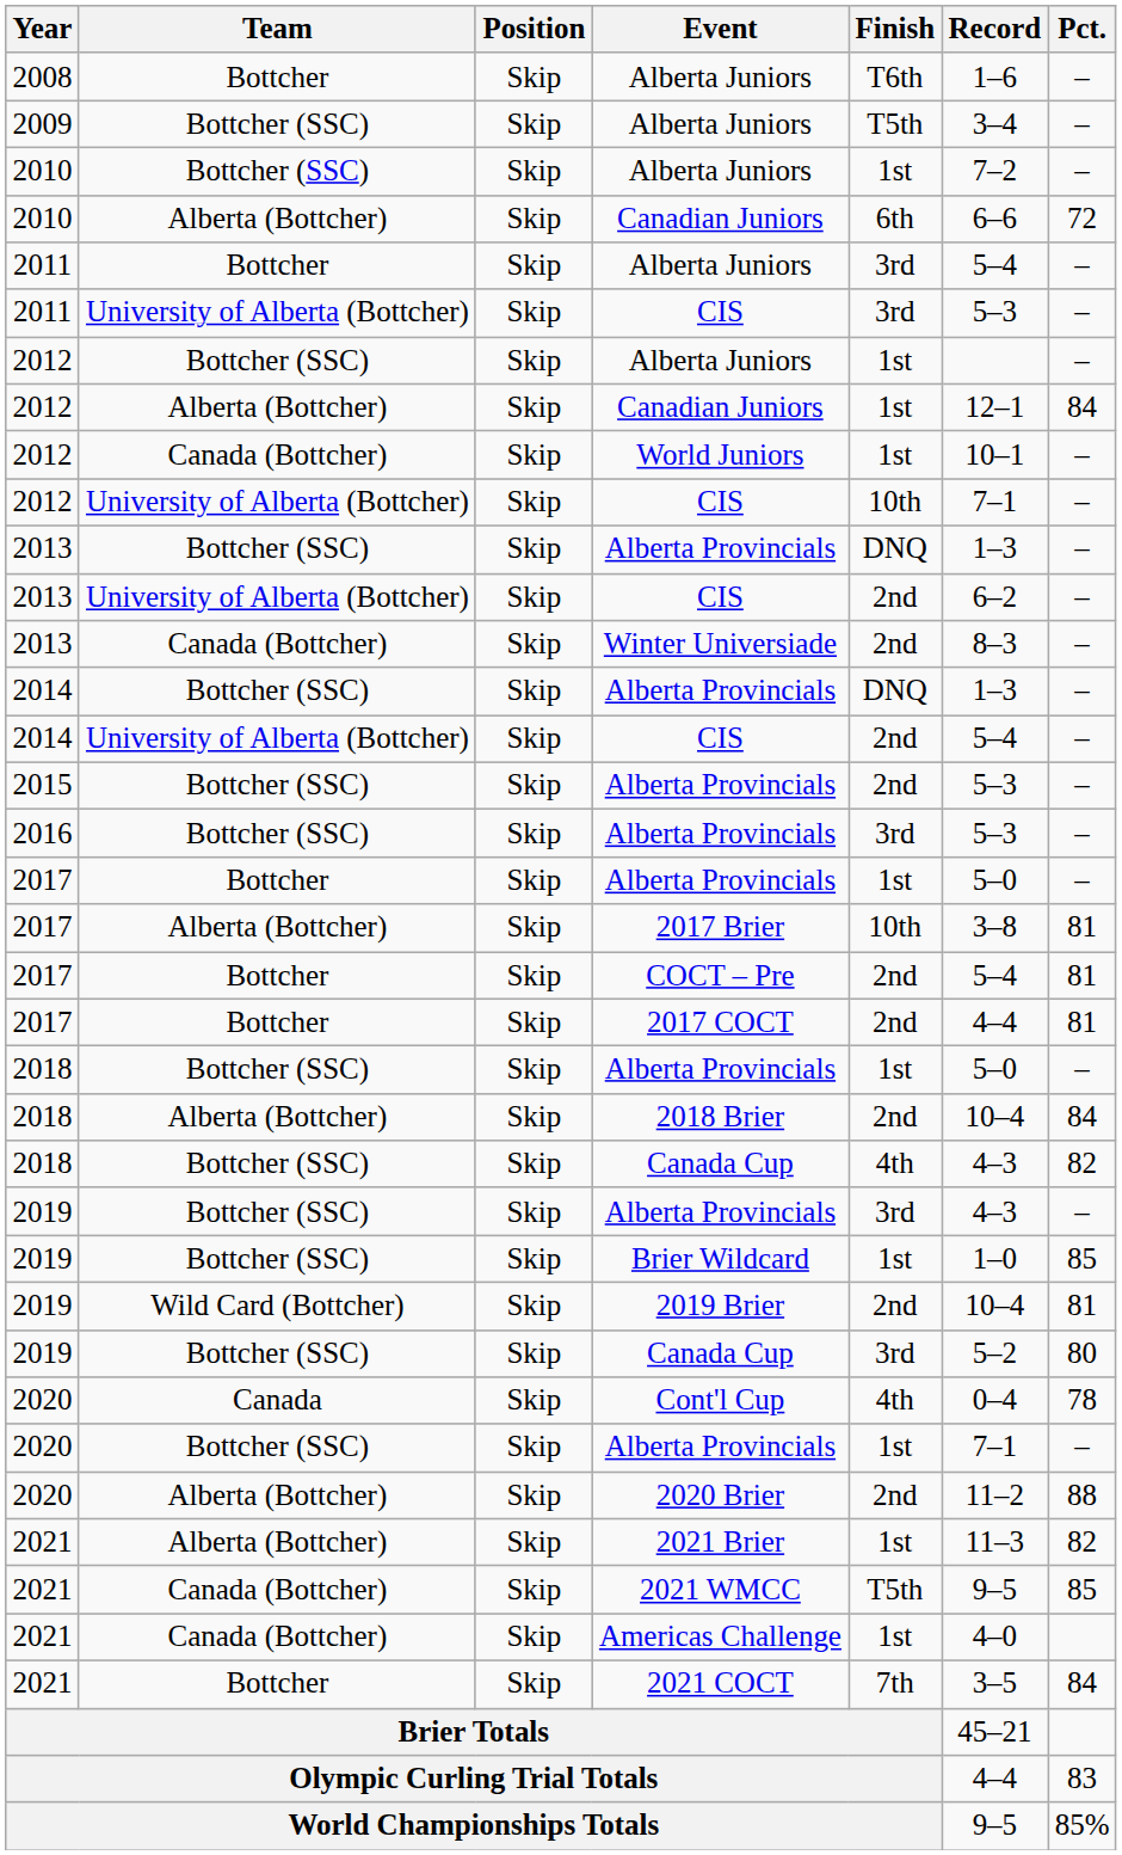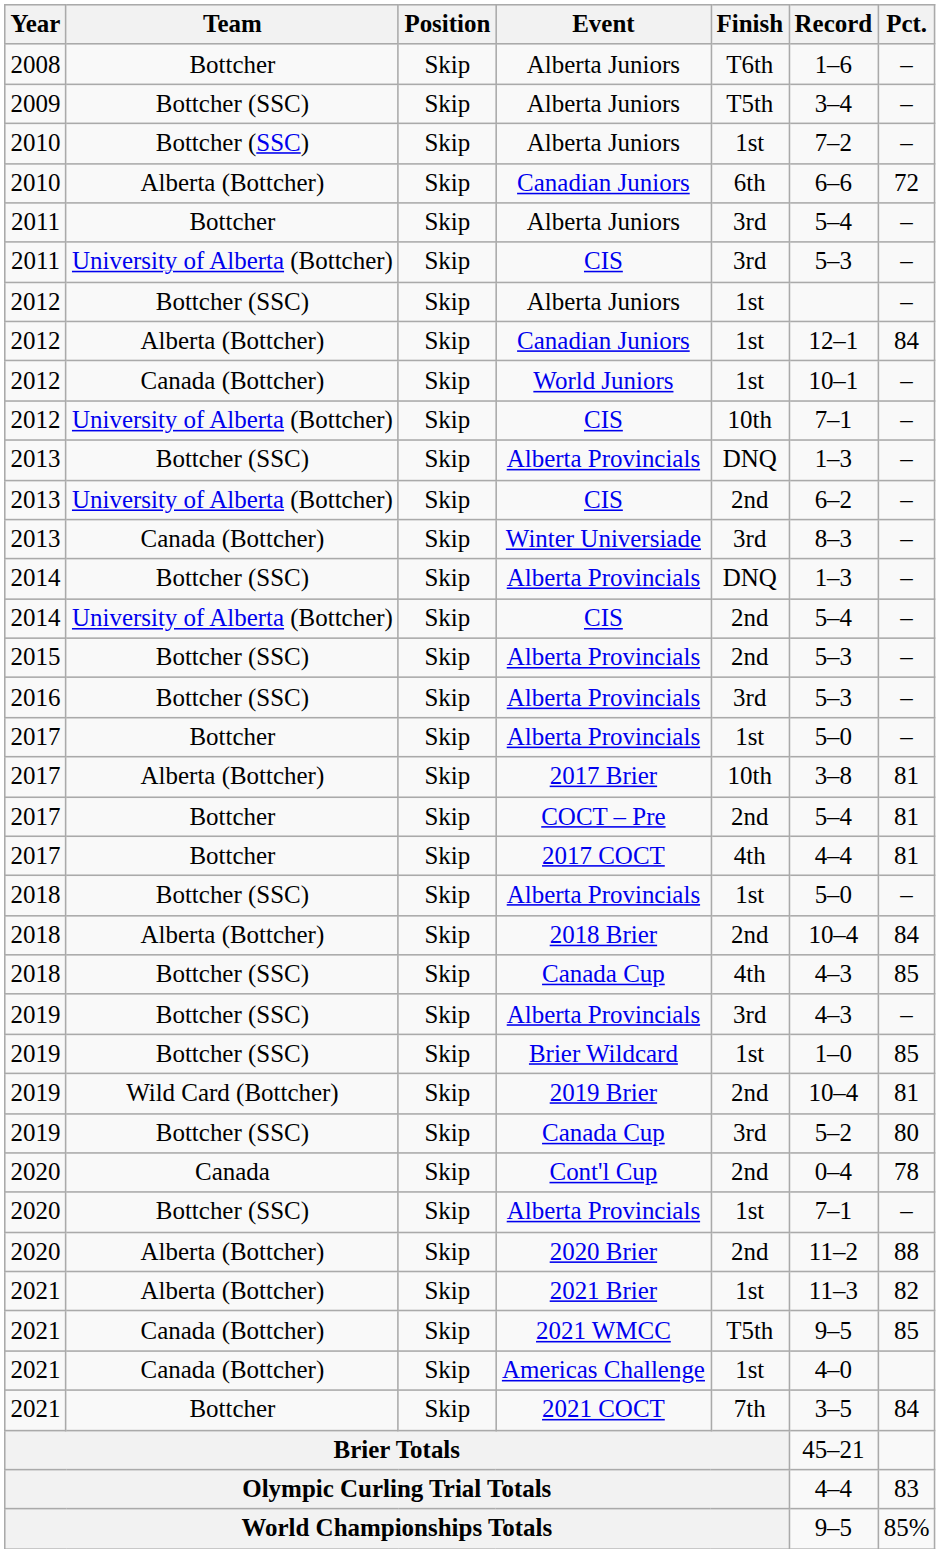Winter Universiade | Finish: 2nd -> 3rd
2017 COCT | Finish: 2nd -> 4th
2018 / Canada Cup | Pct.: 82 -> 85
Cont'l Cup | Finish: 4th -> 2nd
